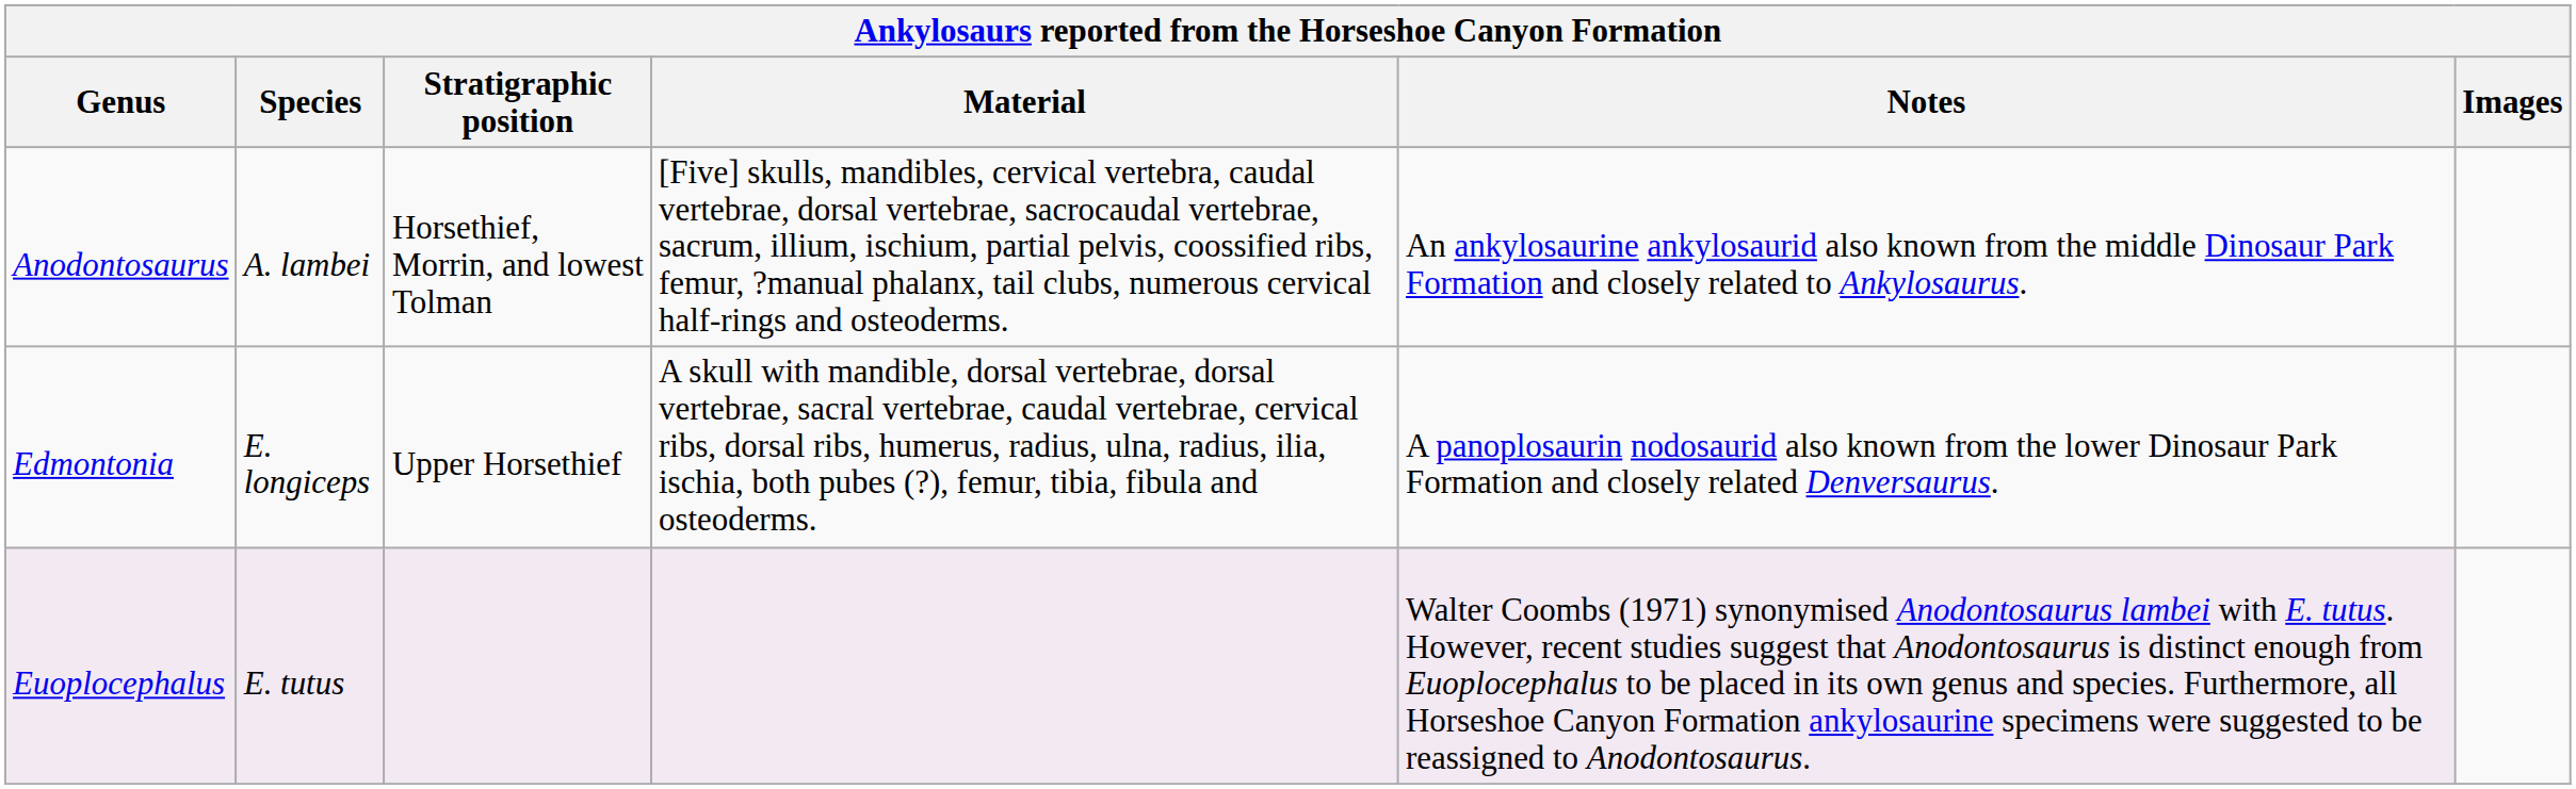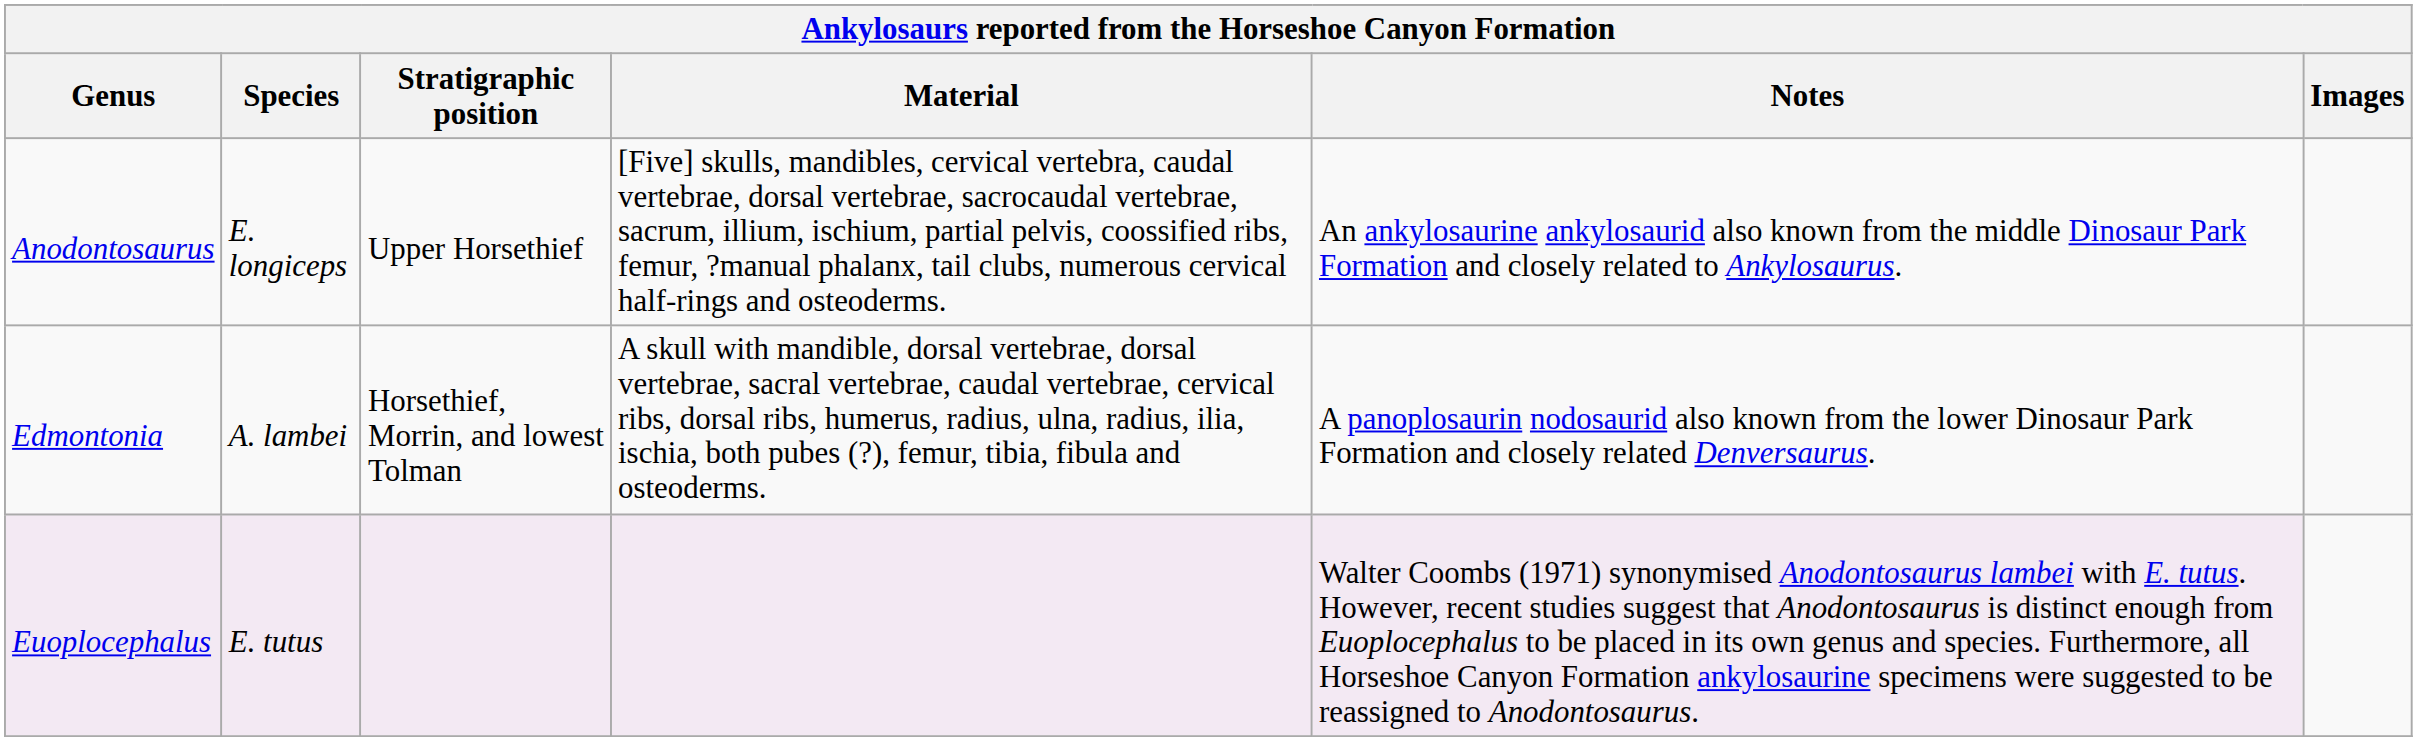Anodontosaurus | Species: A. lambei -> E. longiceps
Anodontosaurus | Stratigraphic position: Horsethief, Morrin, and lowest Tolman -> Upper Horsethief
Edmontonia | Species: E. longiceps -> A. lambei
Edmontonia | Stratigraphic position: Upper Horsethief -> Horsethief, Morrin, and lowest Tolman
